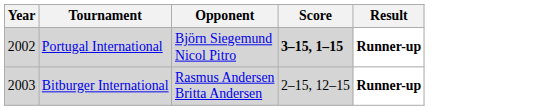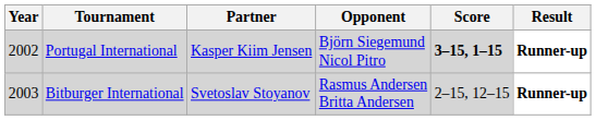+ column: Partner | Kasper Kiim Jensen | Svetoslav Stoyanov
